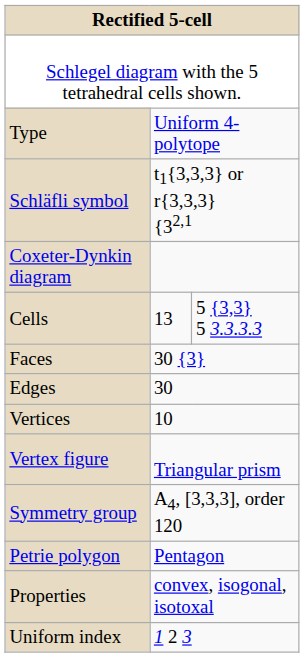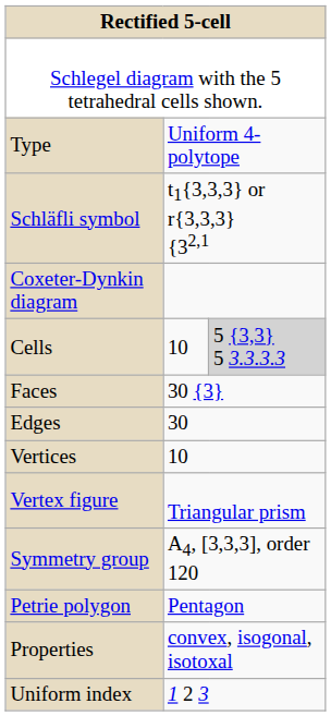Cells | column 2: 13 -> 10
Cells | column 3: no background -> lightgrey background
